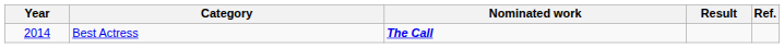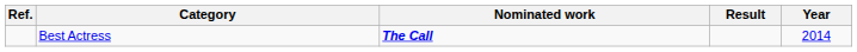columns swapped: Year <-> Ref.
